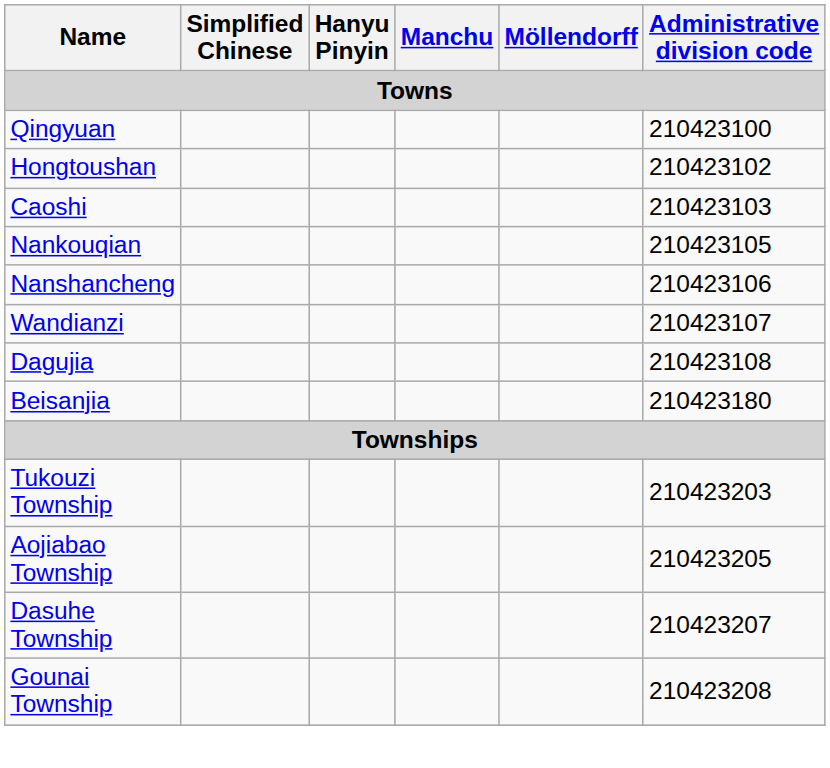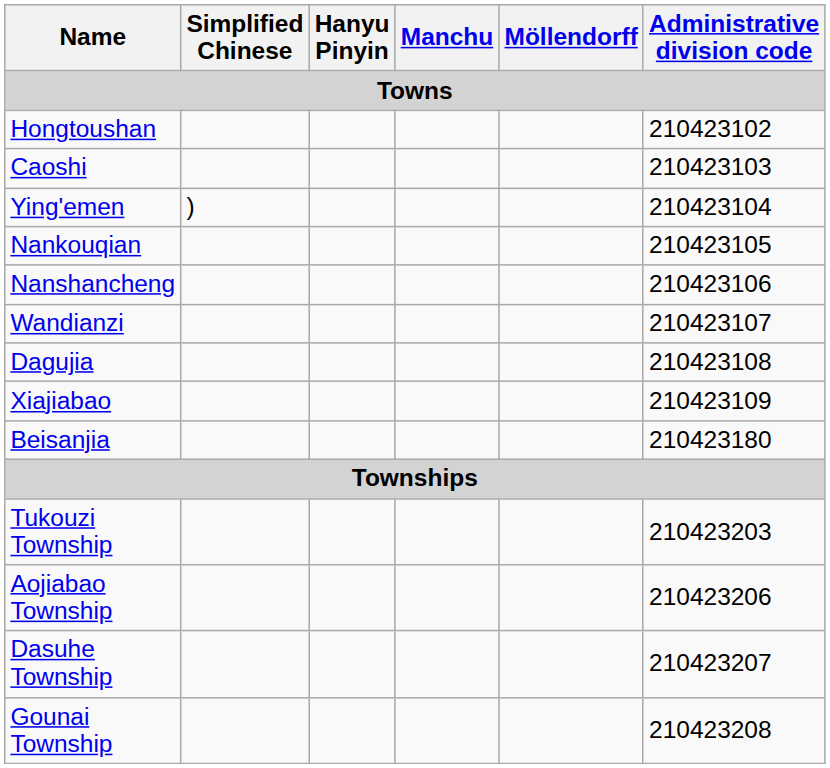- row: Qingyuan | 210423100
+ row: Ying'emen | ) | 210423104
+ row: Xiajiabao | 210423109
Aojiabao Township | Administrative division code: 210423205 -> 210423206
